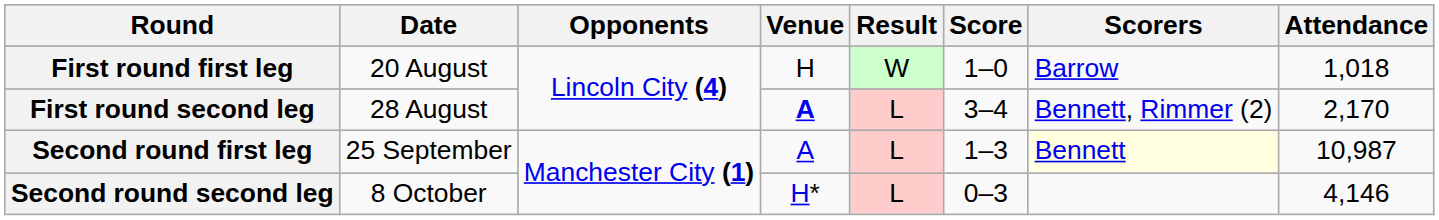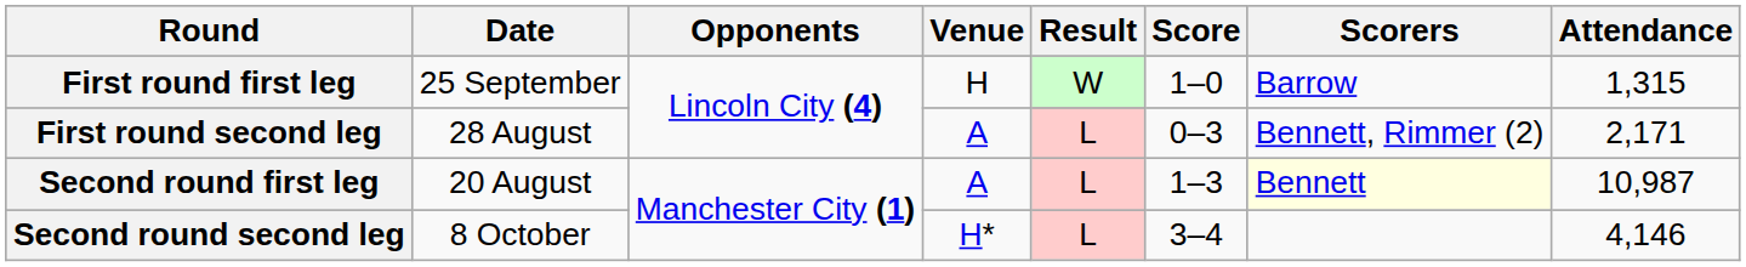First round first leg | Date: 20 August -> 25 September
First round first leg | Attendance: 1,018 -> 1,315
First round second leg | Venue: bold -> normal
First round second leg | Score: 3–4 -> 0–3
First round second leg | Attendance: 2,170 -> 2,171
Second round first leg | Date: 25 September -> 20 August
Second round second leg | Score: 0–3 -> 3–4
